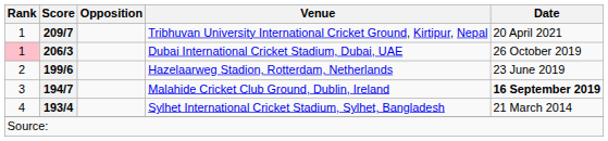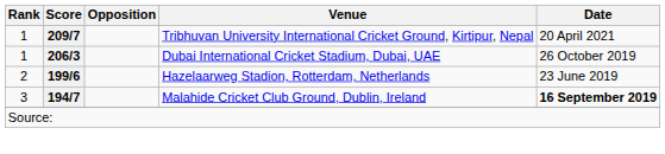Dubai International Cricket Stadium, Dubai, UAE | Rank: pink background -> no background
- row: 4 | 193/4 | Sylhet International Cricket Stadium, Sylhet, Bangladesh | 21 March 2014
